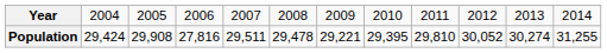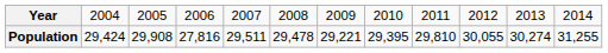Population | column 10: 30,052 -> 30,055
